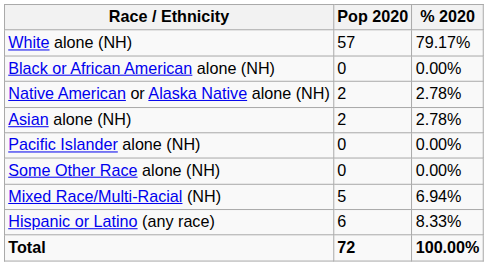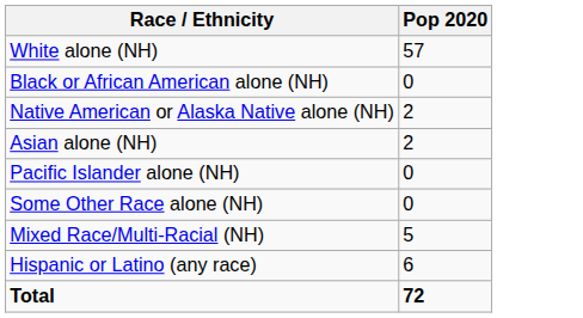- column: % 2020 | 79.17% | 0.00% | 2.78% | 2.78% | 0.00% | 0.00% | 6.94% | 8.33% | 100.00%
